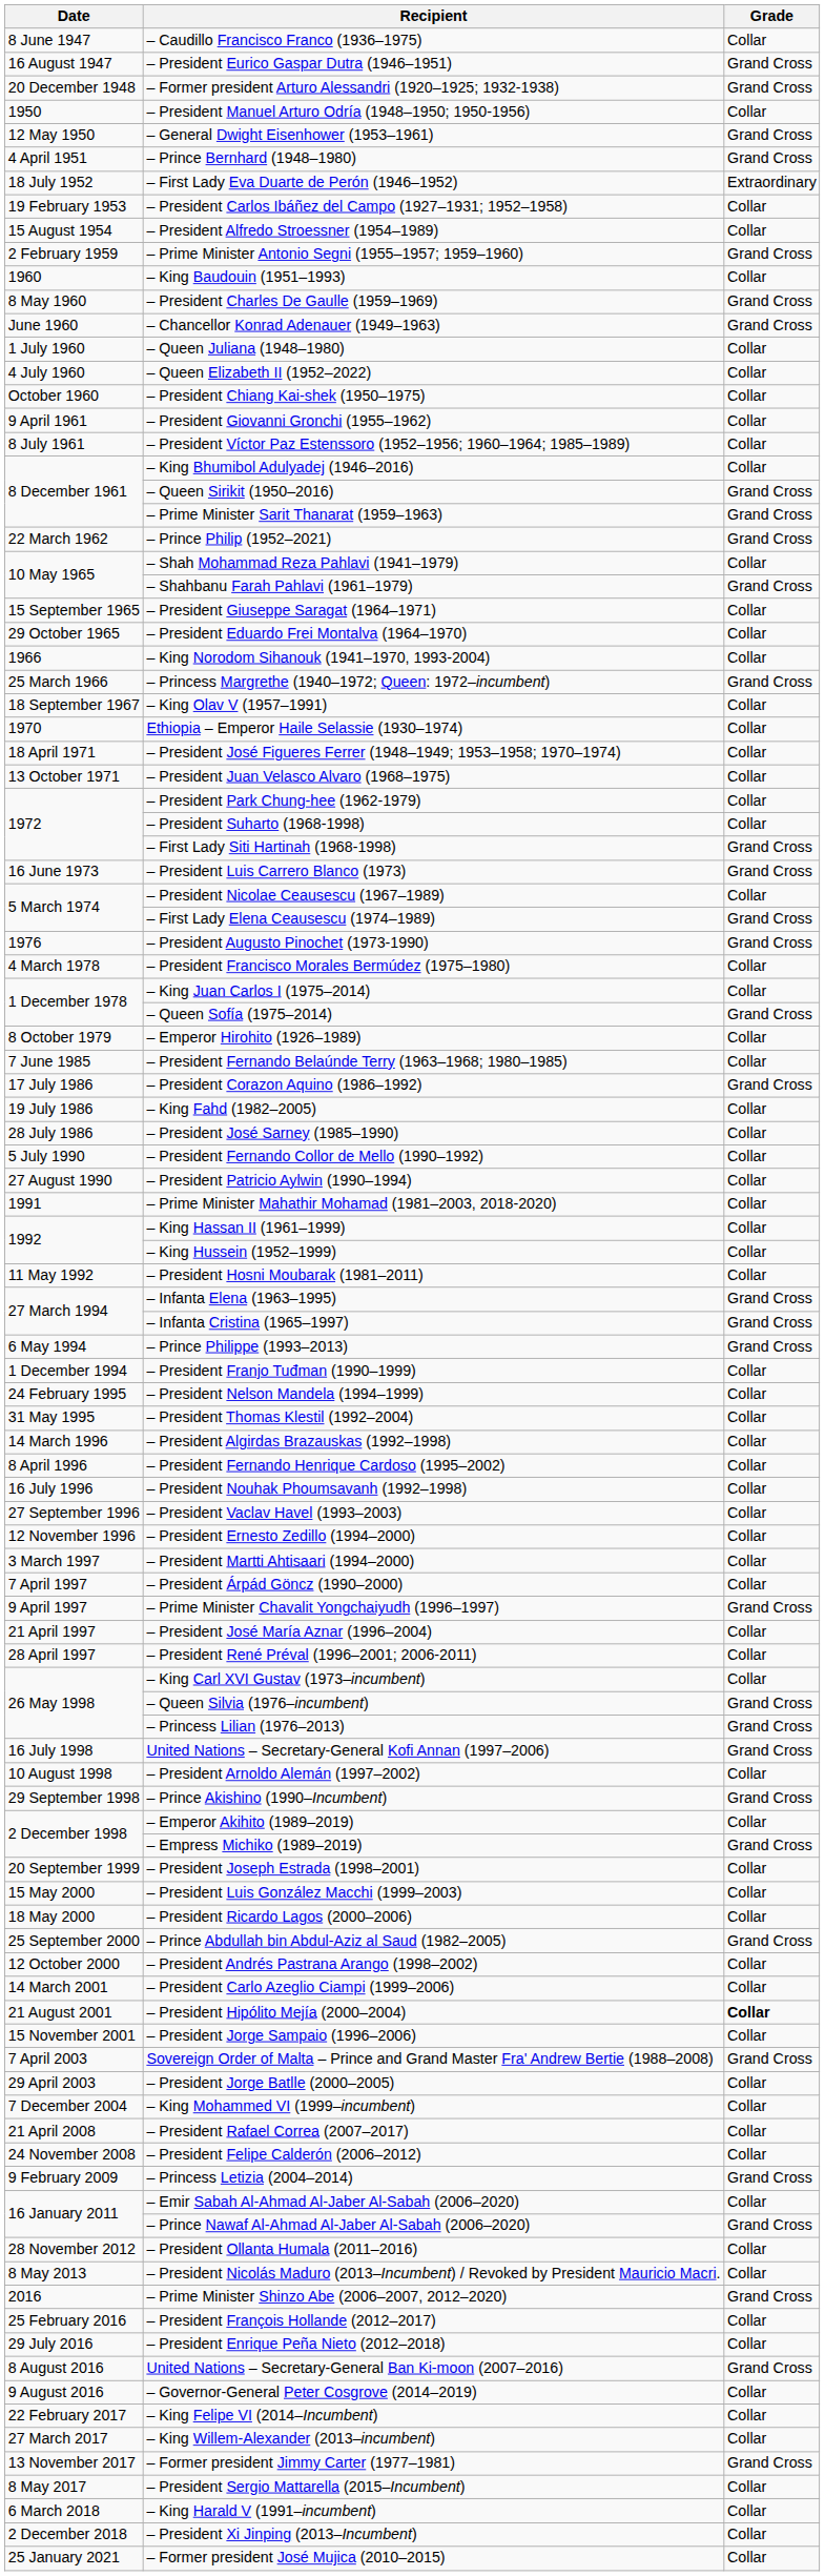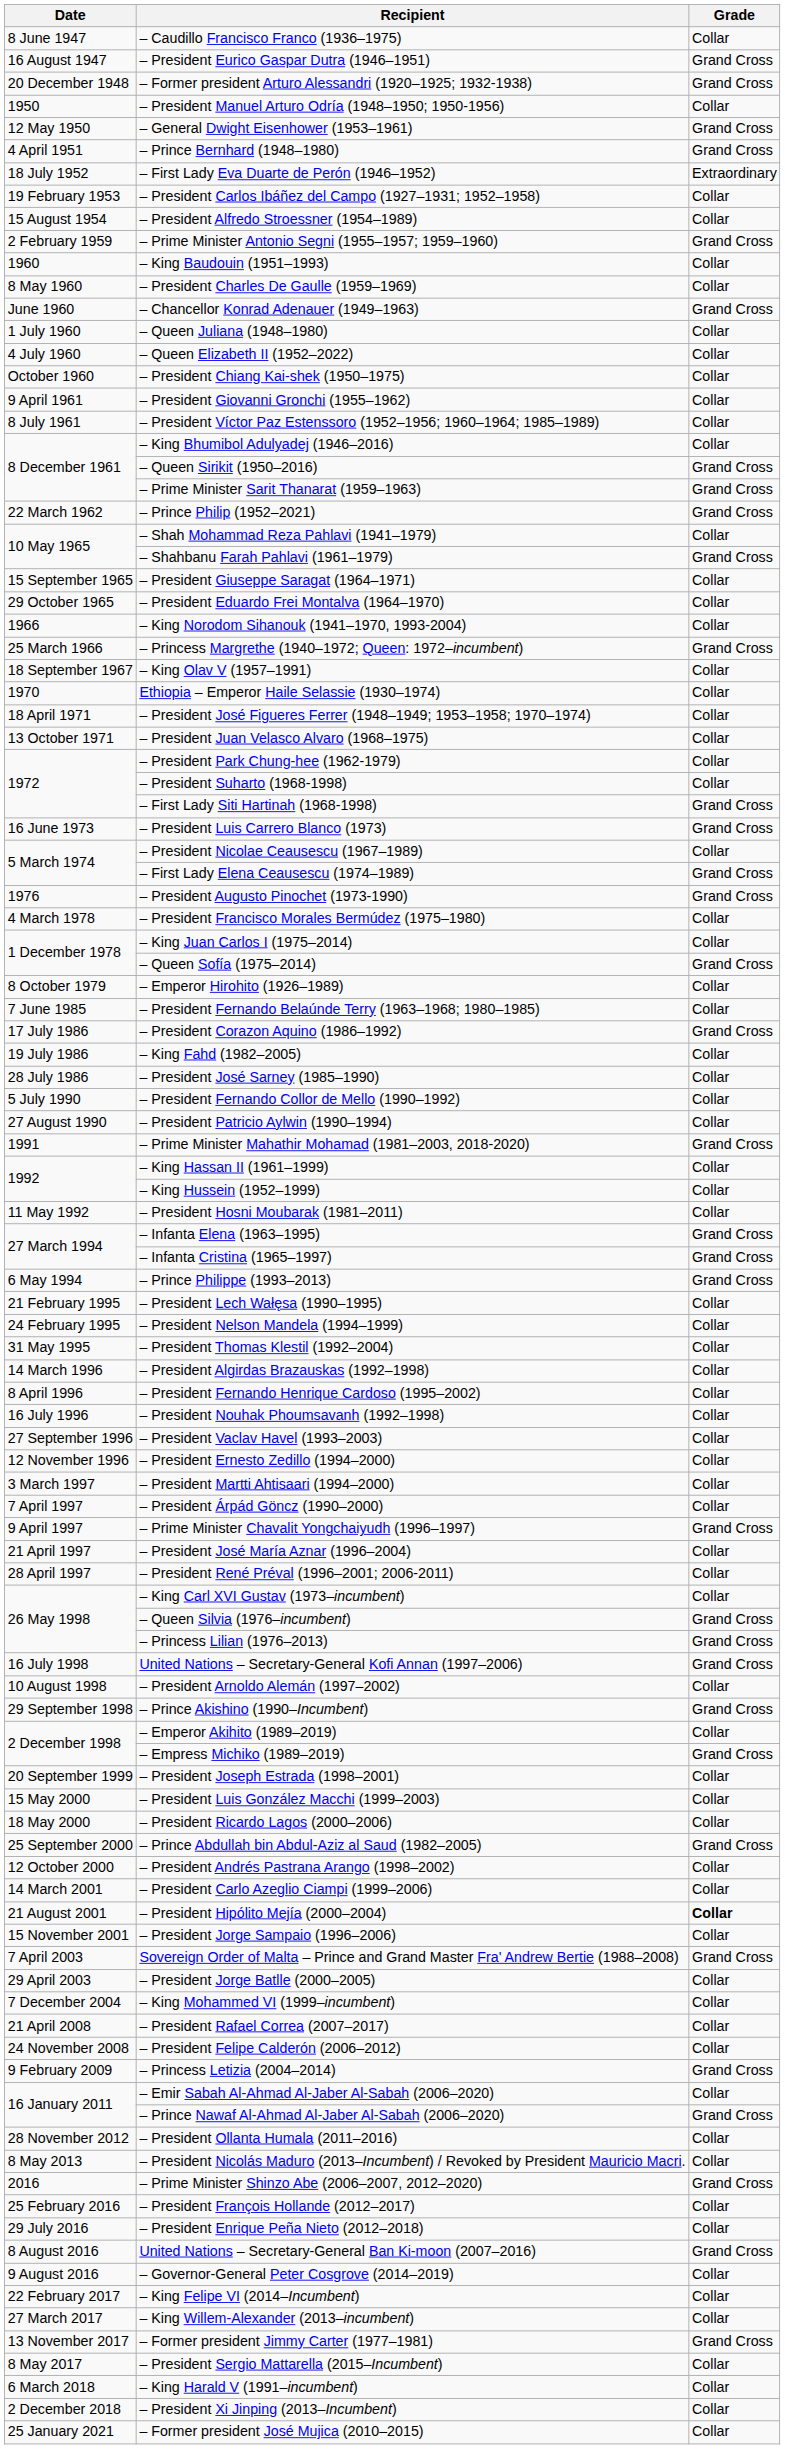– President Charles De Gaulle (1959–1969) | Grade: Grand Cross -> Collar
– Prime Minister Mahathir Mohamad (1981–2003, 2018-2020) | Grade: Collar -> Grand Cross
- row: 1 December 1994 | – President Franjo Tuđman (1990–1999) | Collar
+ row: 21 February 1995 | – President Lech Wałęsa (1990–1995) | Collar
